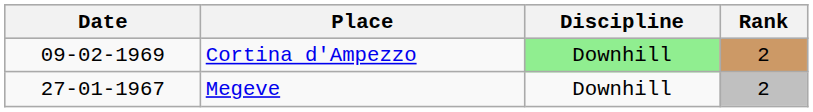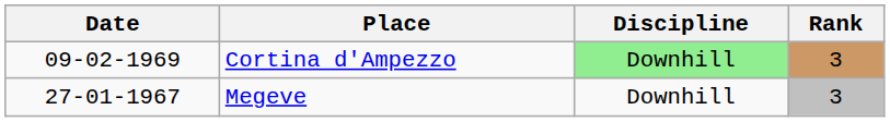Cortina d'Ampezzo | Rank: 2 -> 3
Megeve | Rank: 2 -> 3
